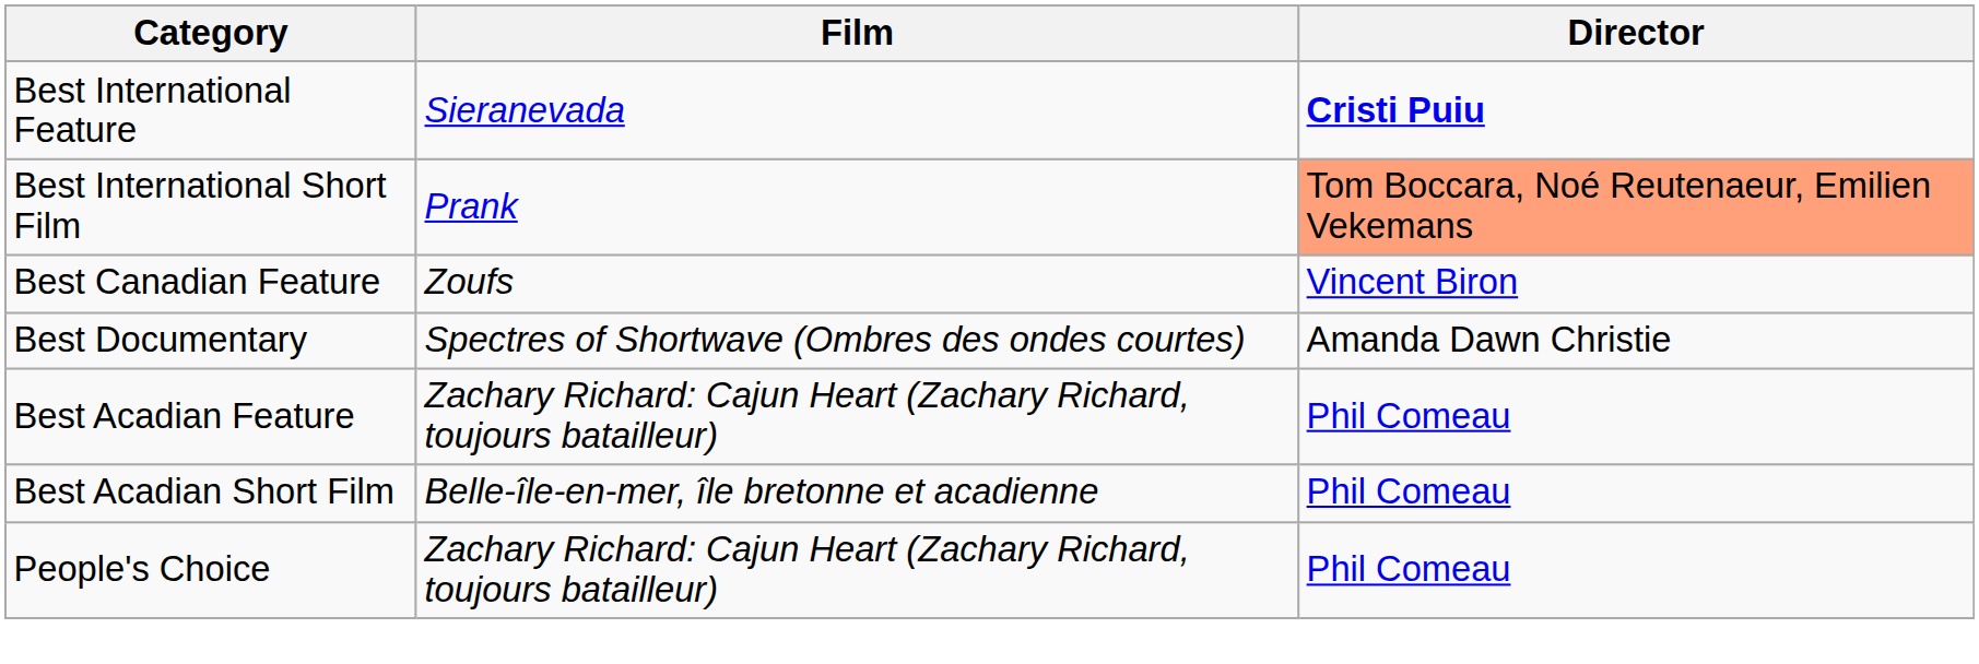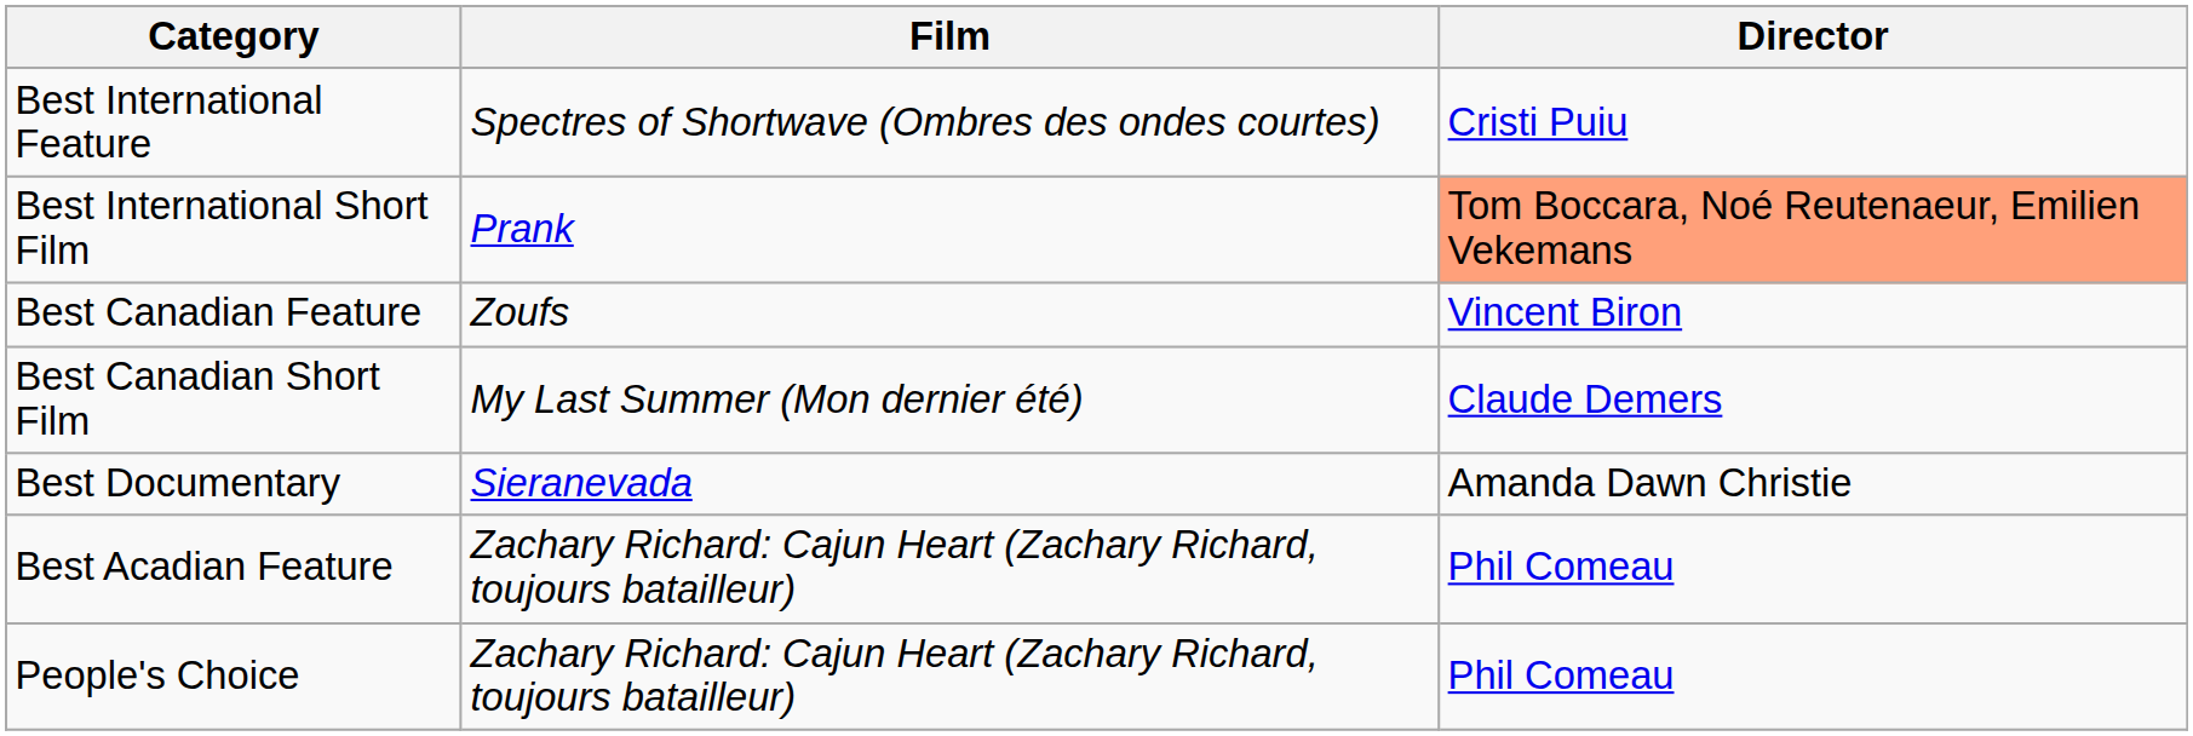Best International Feature | Film: Sieranevada -> Spectres of Shortwave (Ombres des ondes courtes)
Best International Feature | Director: bold -> normal
+ row: Best Canadian Short Film | My Last Summer (Mon dernier été) | Claude Demers
Best Documentary | Film: Spectres of Shortwave (Ombres des ondes courtes) -> Sieranevada
- row: Best Acadian Short Film | Belle-île-en-mer, île bretonne et acadienne | Phil Comeau
